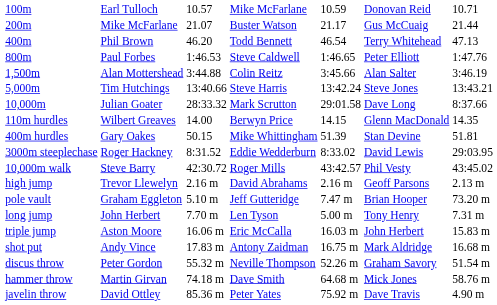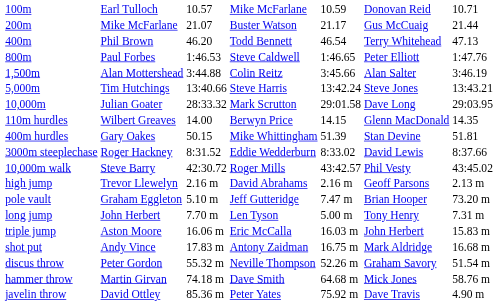10,000m | column 7: 8:37.66 -> 29:03.95
3000m steeplechase | column 7: 29:03.95 -> 8:37.66
